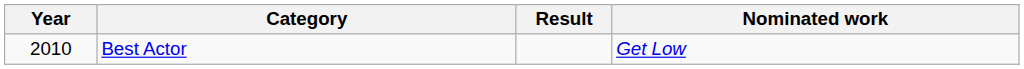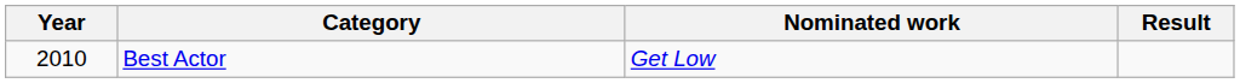columns swapped: Nominated work <-> Result
